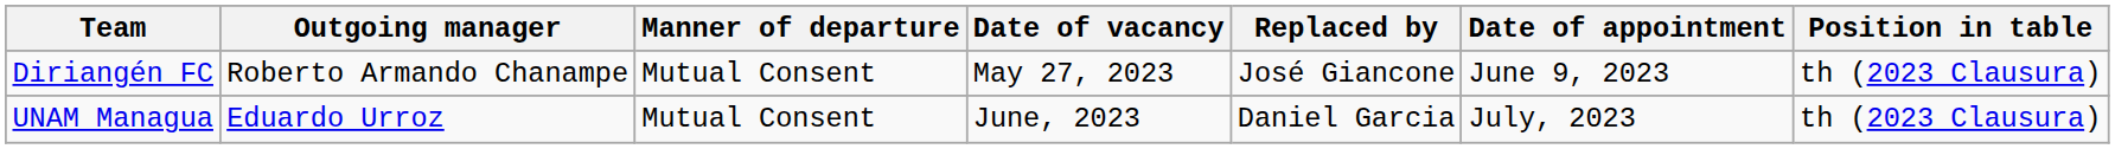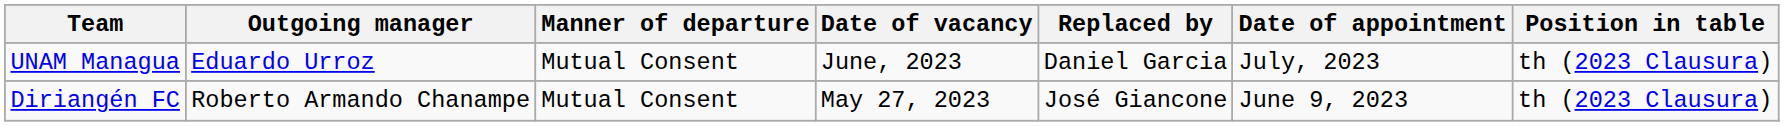rows swapped: Diriangén FC <-> UNAM Managua
